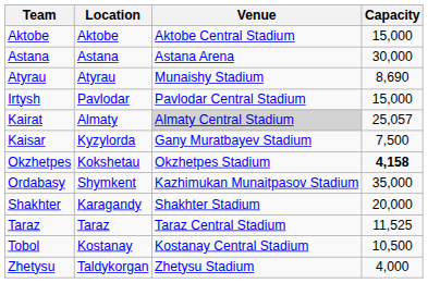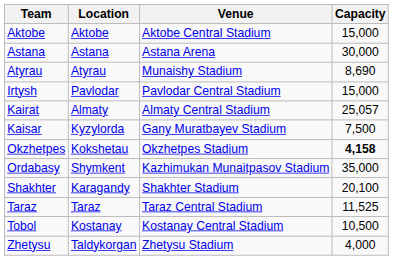Kairat | Venue: lightgrey background -> no background
Shakhter | Capacity: 20,000 -> 20,100
